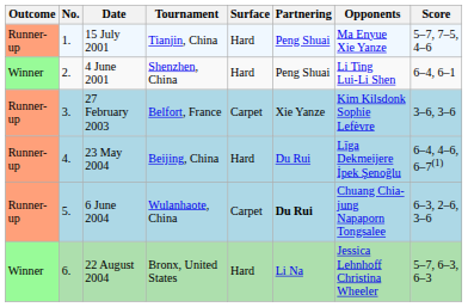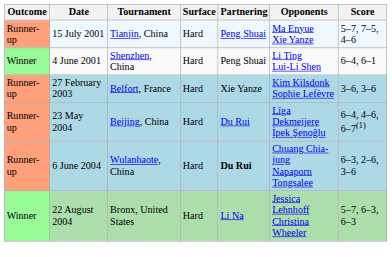- column: No. | 1. | 2. | 3. | 4. | 5. | 6.
27 February 2003 | Surface: Carpet -> Hard
6 June 2004 | Surface: Carpet -> Hard
